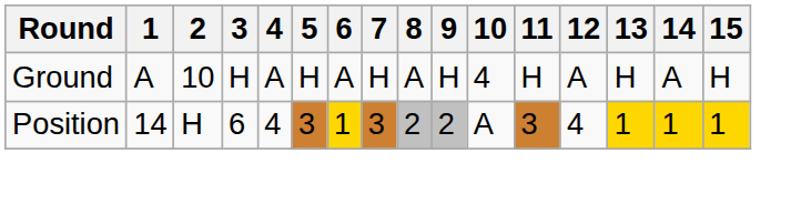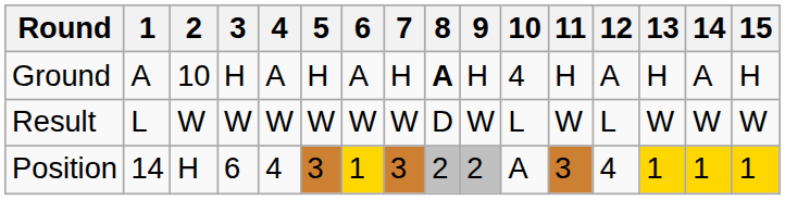Ground | 8: normal -> bold
+ row: Result | L | W | W | W | W | W | W | D | W | L | W | L | W | W | W
